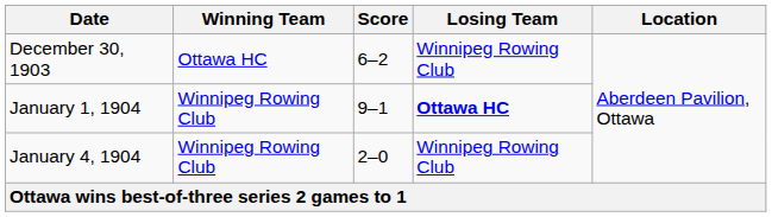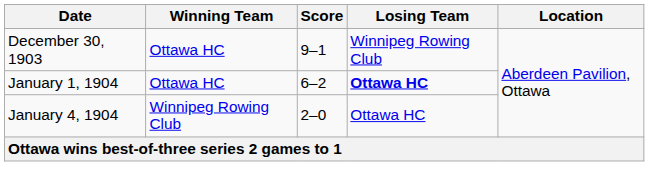December 30, 1903 | Score: 6–2 -> 9–1
January 1, 1904 | Winning Team: Winnipeg Rowing Club -> Ottawa HC
January 1, 1904 | Score: 9–1 -> 6–2
January 4, 1904 | Losing Team: Winnipeg Rowing Club -> Ottawa HC
